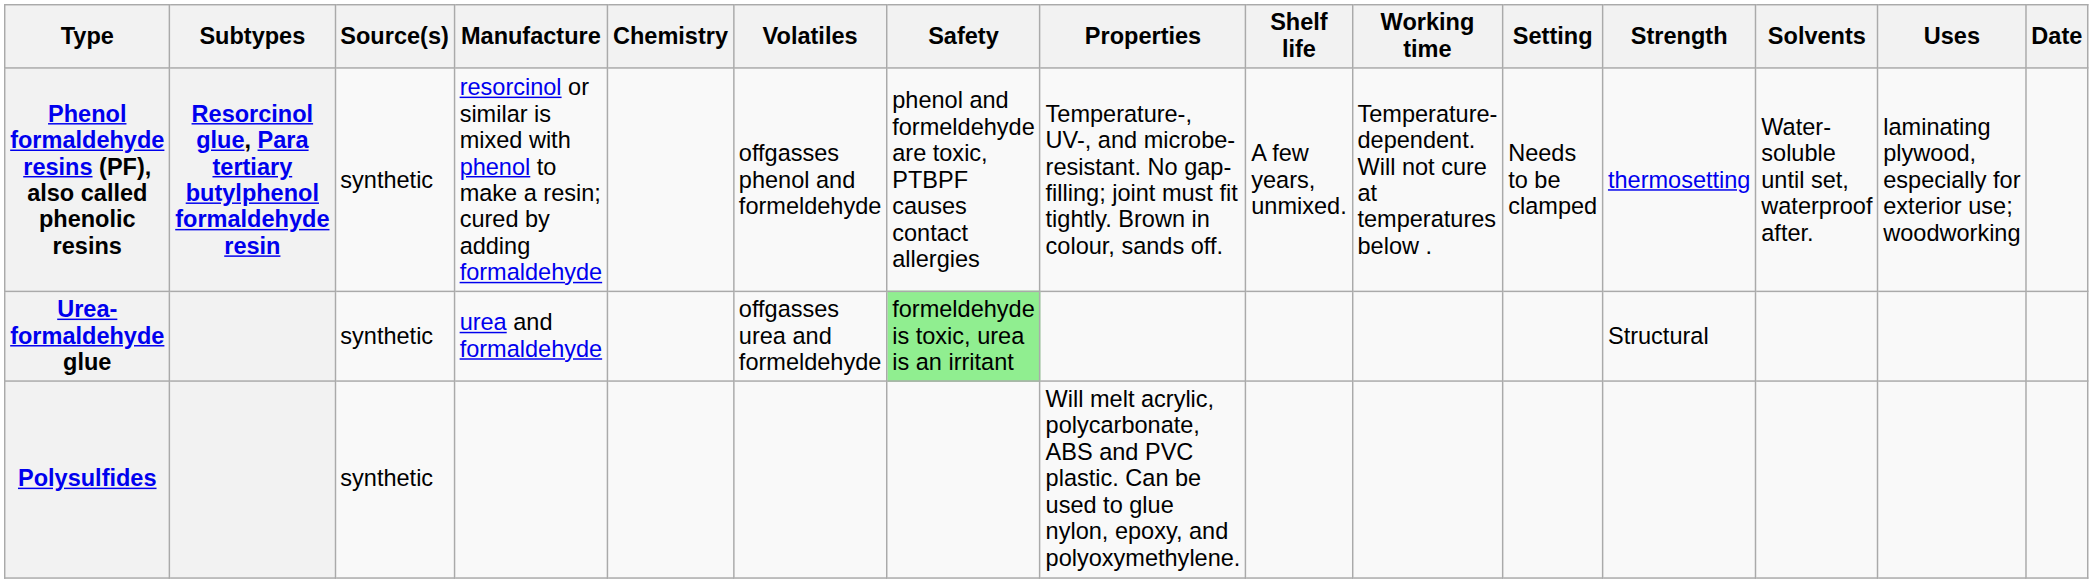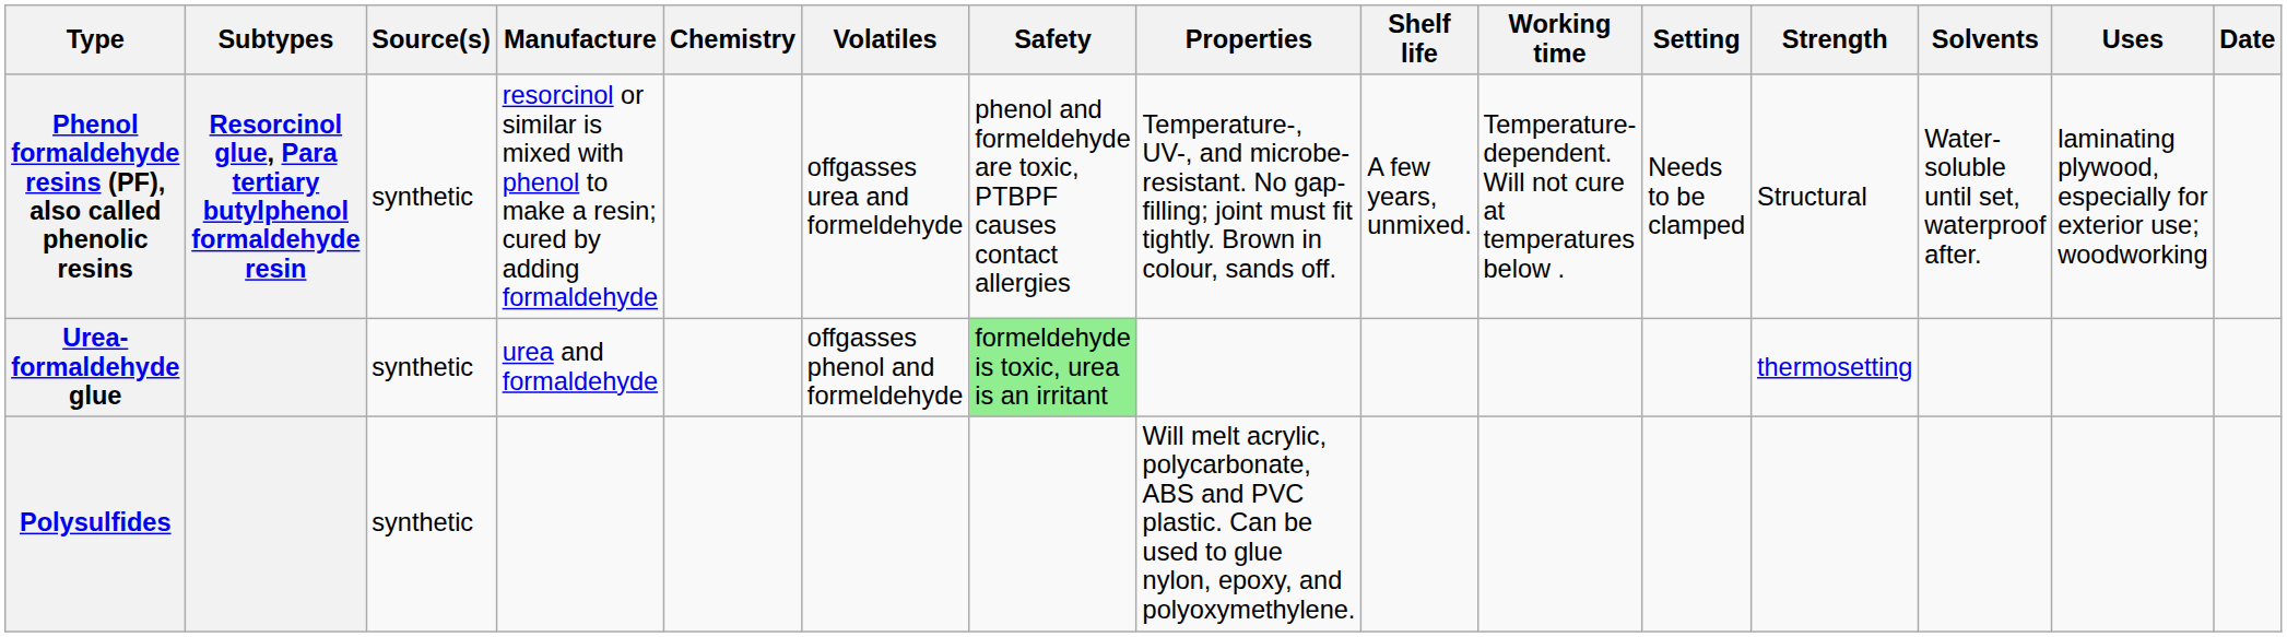Phenol formaldehyde resins (PF), also called phenolic resins | Volatiles: offgasses phenol and formeldehyde -> offgasses urea and formeldehyde
Phenol formaldehyde resins (PF), also called phenolic resins | Strength: thermosetting -> Structural
Urea-formaldehyde glue | Volatiles: offgasses urea and formeldehyde -> offgasses phenol and formeldehyde
Urea-formaldehyde glue | Strength: Structural -> thermosetting
